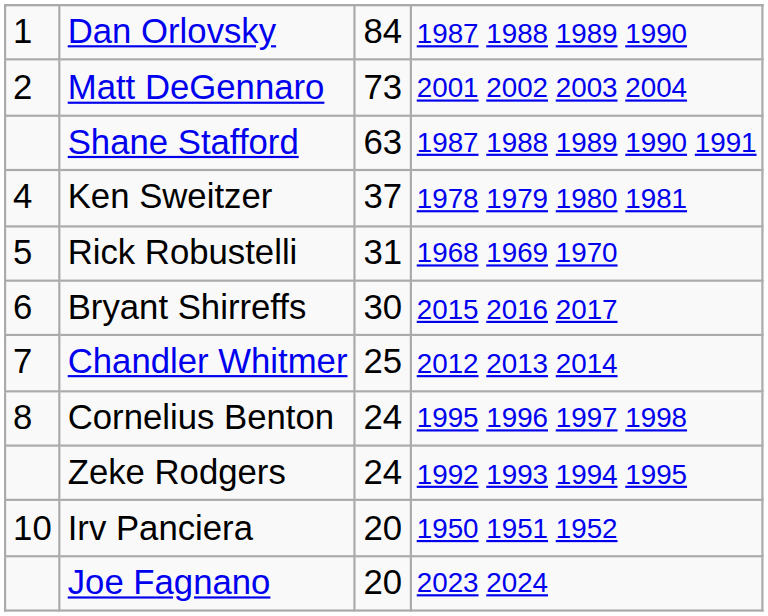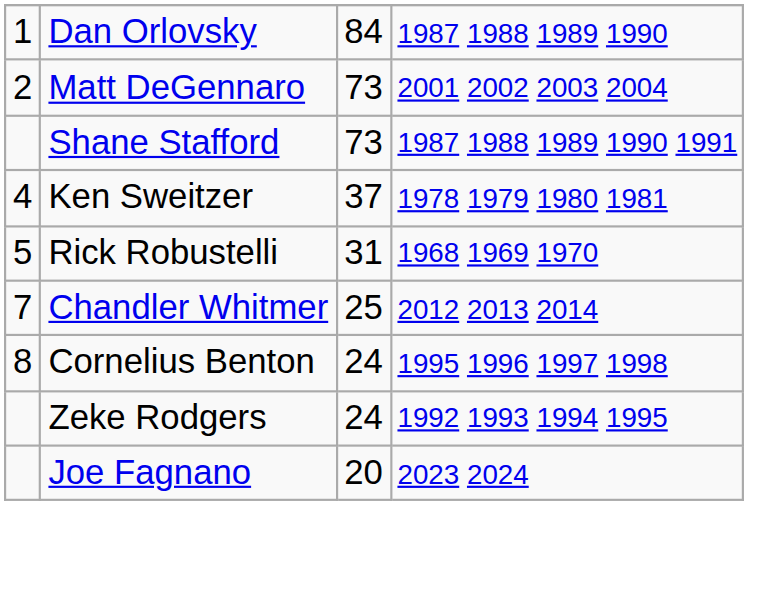Shane Stafford | column 3: 63 -> 73
- row: 6 | Bryant Shirreffs | 30 | 2015 2016 2017
- row: 10 | Irv Panciera | 20 | 1950 1951 1952
